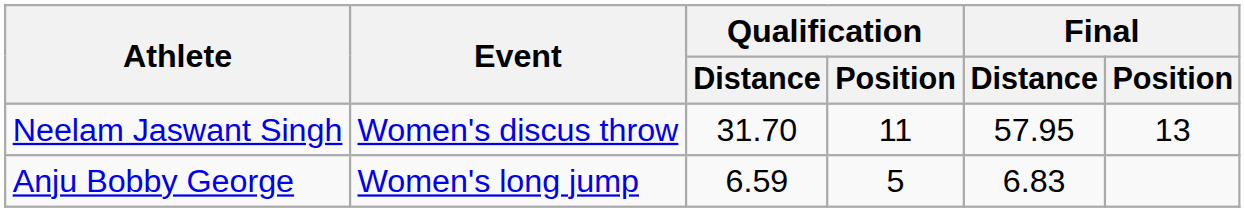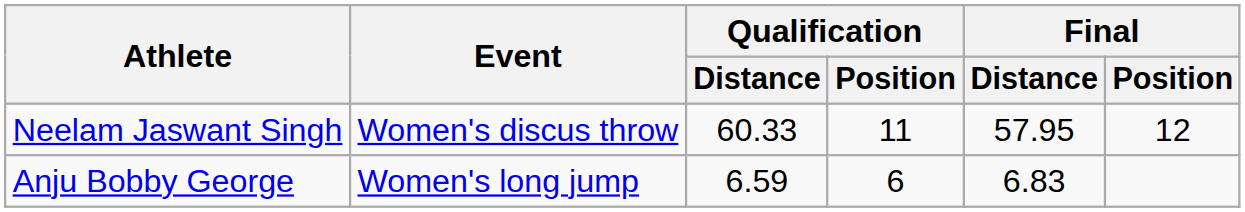Neelam Jaswant Singh | Qualification / Distance: 31.70 -> 60.33
Neelam Jaswant Singh | Final / Position: 13 -> 12
Anju Bobby George | Qualification / Position: 5 -> 6
